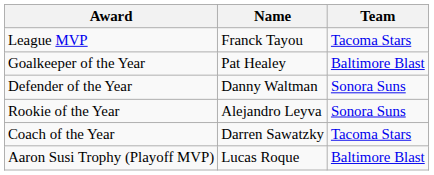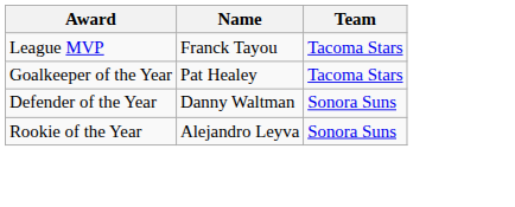Goalkeeper of the Year | Team: Baltimore Blast -> Tacoma Stars
- row: Coach of the Year | Darren Sawatzky | Tacoma Stars
- row: Aaron Susi Trophy (Playoff MVP) | Lucas Roque | Baltimore Blast
